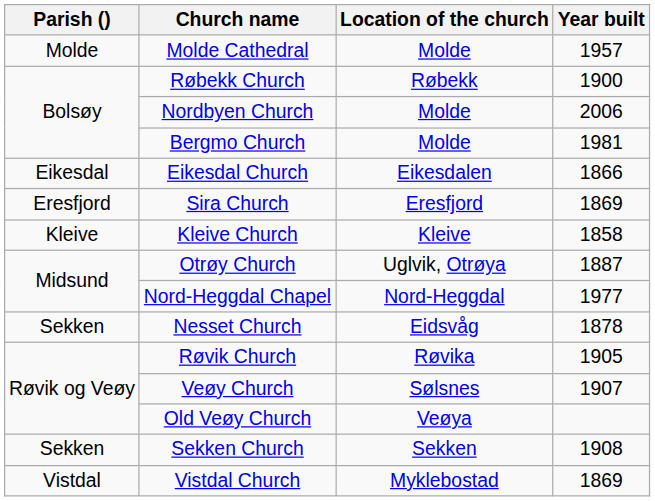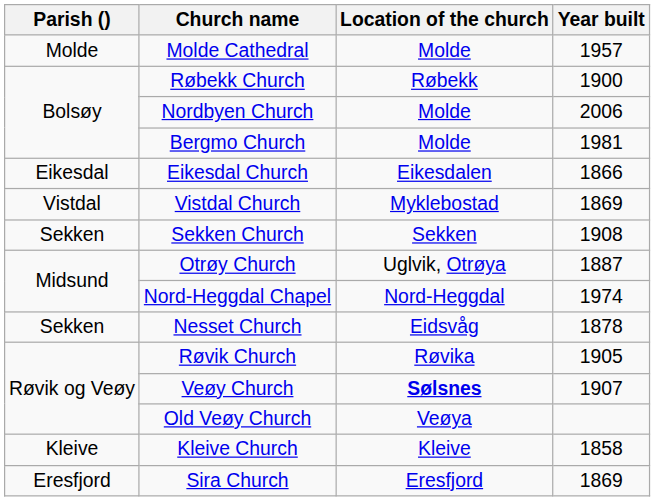rows swapped: Sira Church <-> Vistdal Church
rows swapped: Kleive Church <-> Sekken Church
Nord-Heggdal Chapel | Year built: 1977 -> 1974
Veøy Church | Location of the church: normal -> bold
